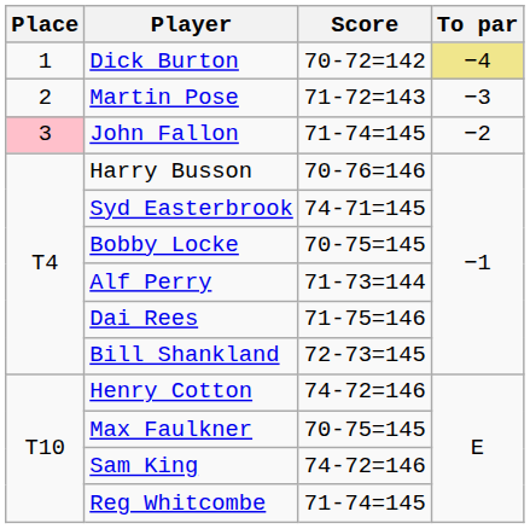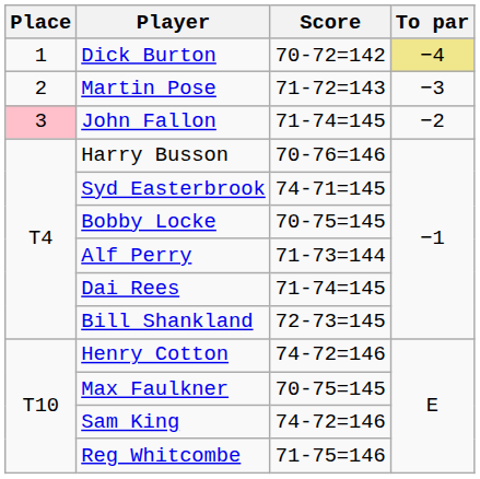Dai Rees | Score: 71-75=146 -> 71-74=145
Reg Whitcombe | Score: 71-74=145 -> 71-75=146
